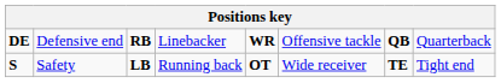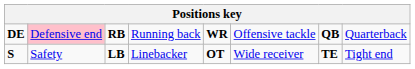DE | column 2: no background -> pink background
DE | column 4: Linebacker -> Running back
S | column 4: Running back -> Linebacker
